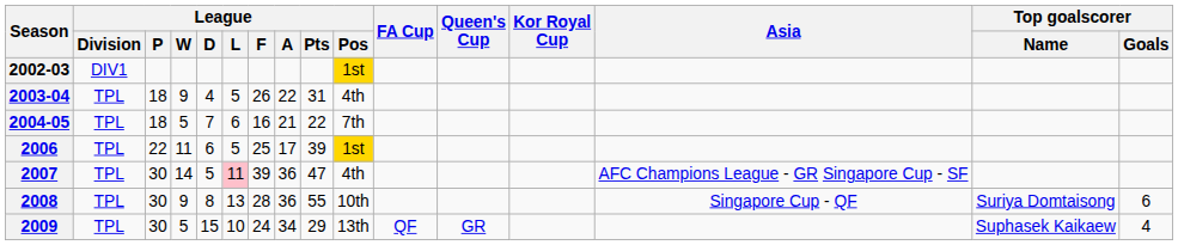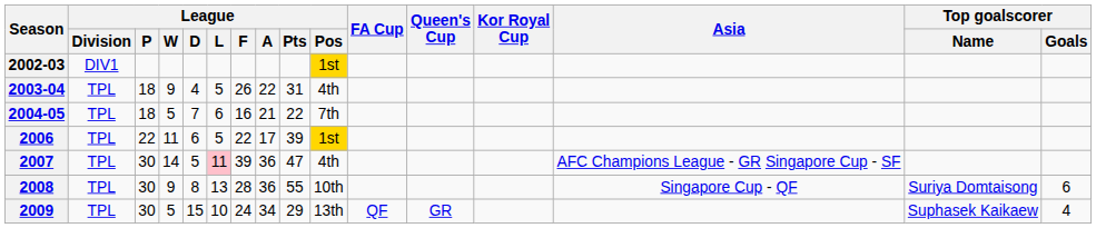2006 | League / F: 25 -> 22
